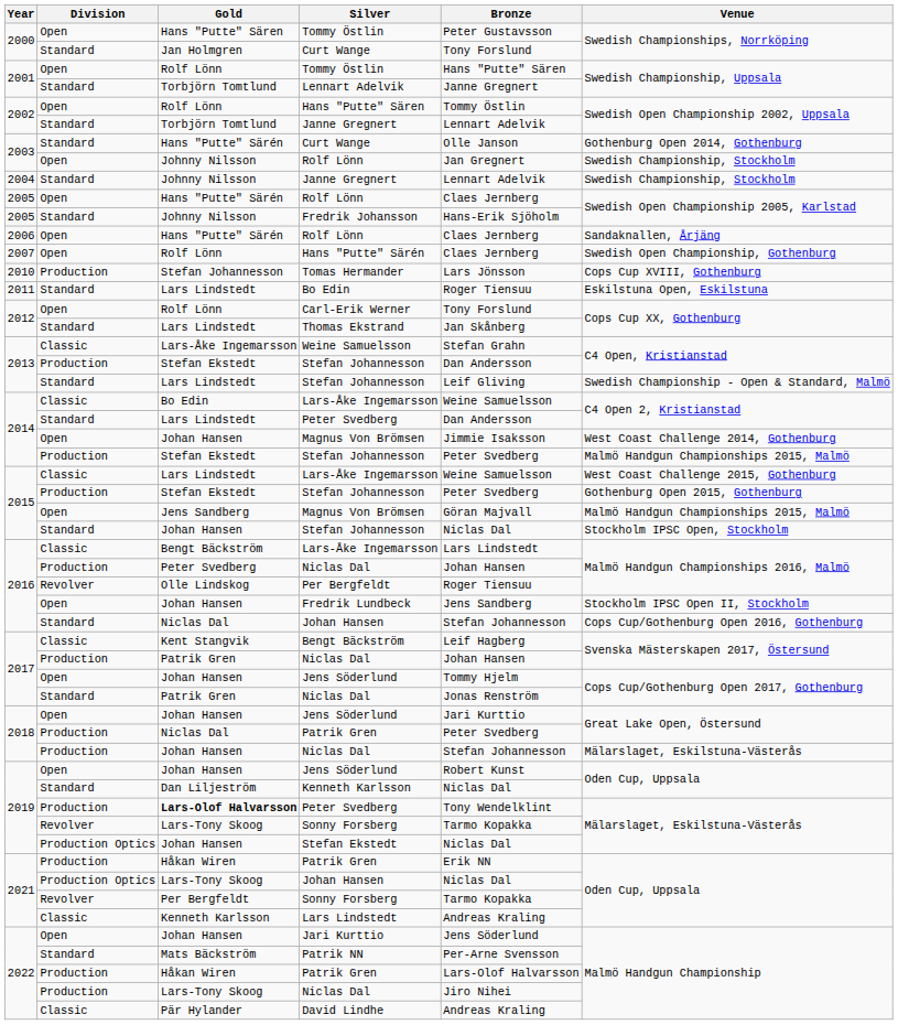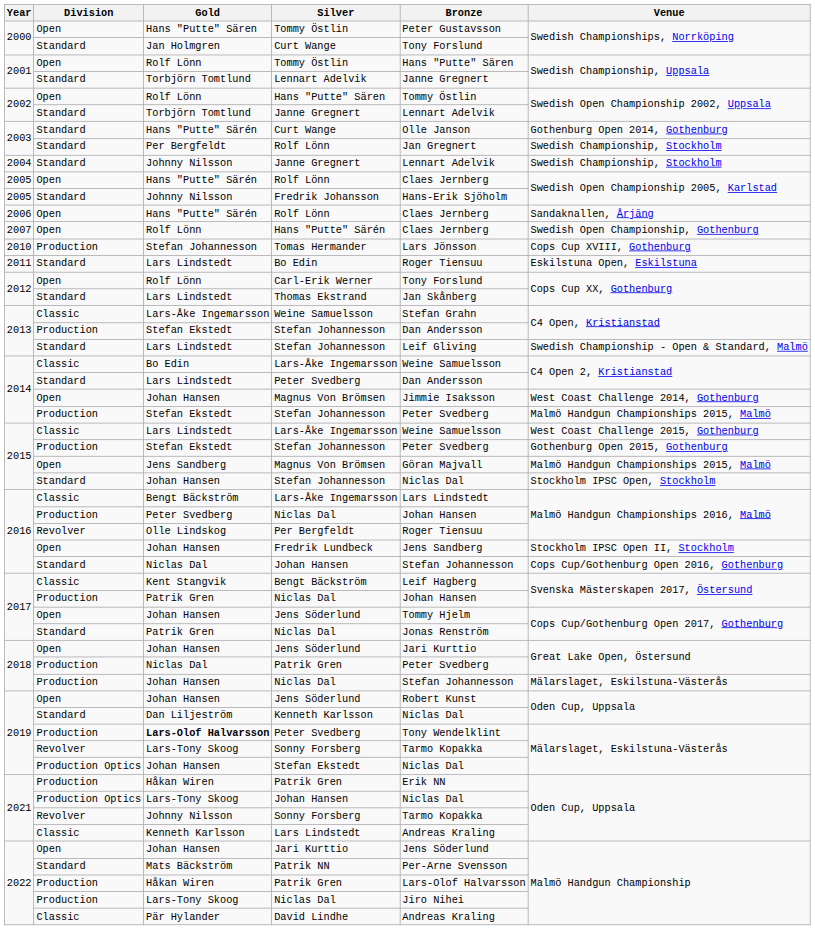2003 / Rolf Lönn | Division: Open -> Standard
2003 / Rolf Lönn | Gold: Johnny Nilsson -> Per Bergfeldt
2021 / Sonny Forsberg | Gold: Per Bergfeldt -> Johnny Nilsson
